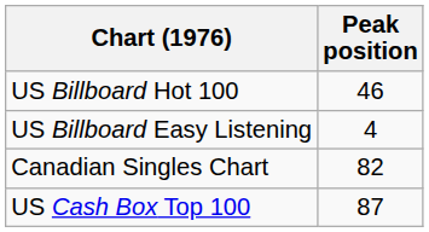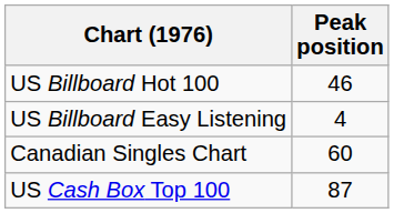Canadian Singles Chart | Peak position: 82 -> 60
